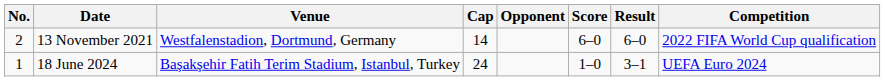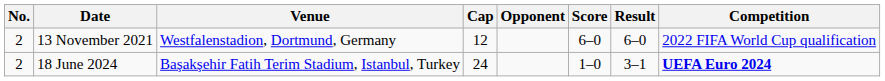13 November 2021 | Cap: 14 -> 12
18 June 2024 | No.: 1 -> 2
18 June 2024 | Competition: normal -> bold
